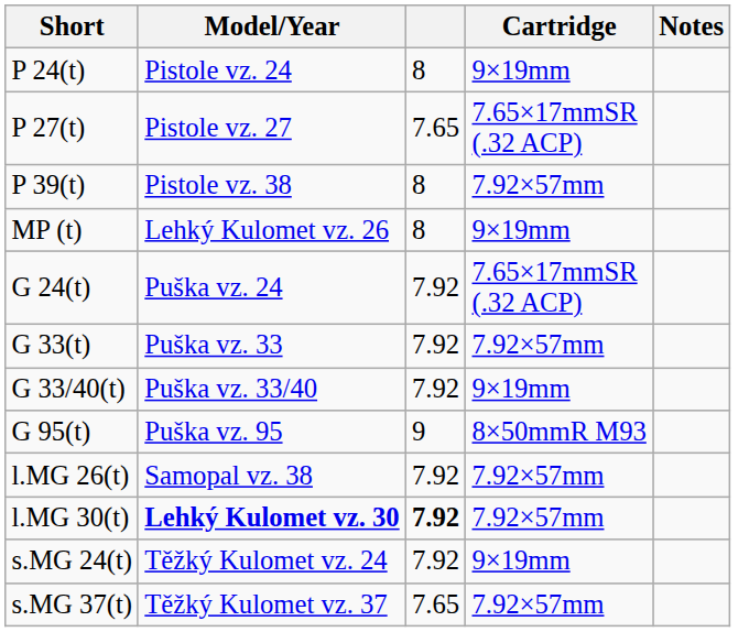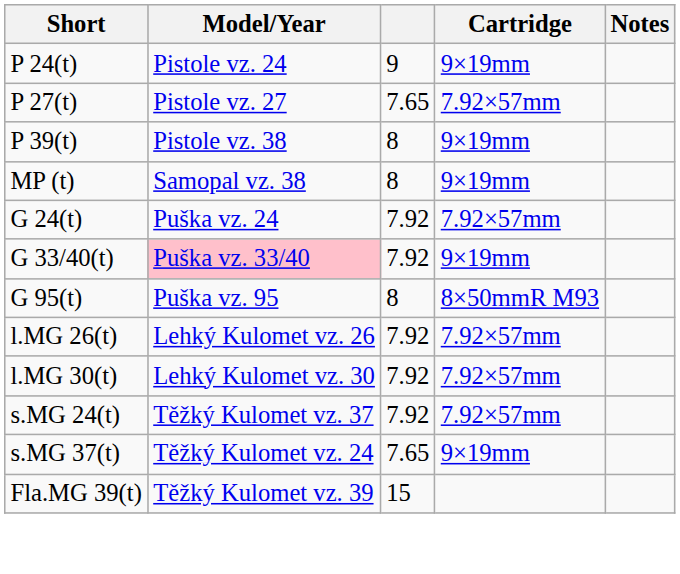P 24(t) | column 3: 8 -> 9
P 27(t) | Cartridge: 7.65×17mmSR (.32 ACP) -> 7.92×57mm
P 39(t) | Cartridge: 7.92×57mm -> 9×19mm
MP (t) | Model/Year: Lehký Kulomet vz. 26 -> Samopal vz. 38
G 24(t) | Cartridge: 7.65×17mmSR (.32 ACP) -> 7.92×57mm
- row: G 33(t) | Puška vz. 33 | 7.92 | 7.92×57mm
G 33/40(t) | Model/Year: no background -> pink background
G 95(t) | column 3: 9 -> 8
l.MG 26(t) | Model/Year: Samopal vz. 38 -> Lehký Kulomet vz. 26
l.MG 30(t) | Model/Year: bold -> normal
l.MG 30(t) | column 3: bold -> normal
s.MG 24(t) | Model/Year: Těžký Kulomet vz. 24 -> Těžký Kulomet vz. 37
s.MG 24(t) | Cartridge: 9×19mm -> 7.92×57mm
s.MG 37(t) | Model/Year: Těžký Kulomet vz. 37 -> Těžký Kulomet vz. 24
s.MG 37(t) | Cartridge: 7.92×57mm -> 9×19mm
+ row: Fla.MG 39(t) | Těžký Kulomet vz. 39 | 15
